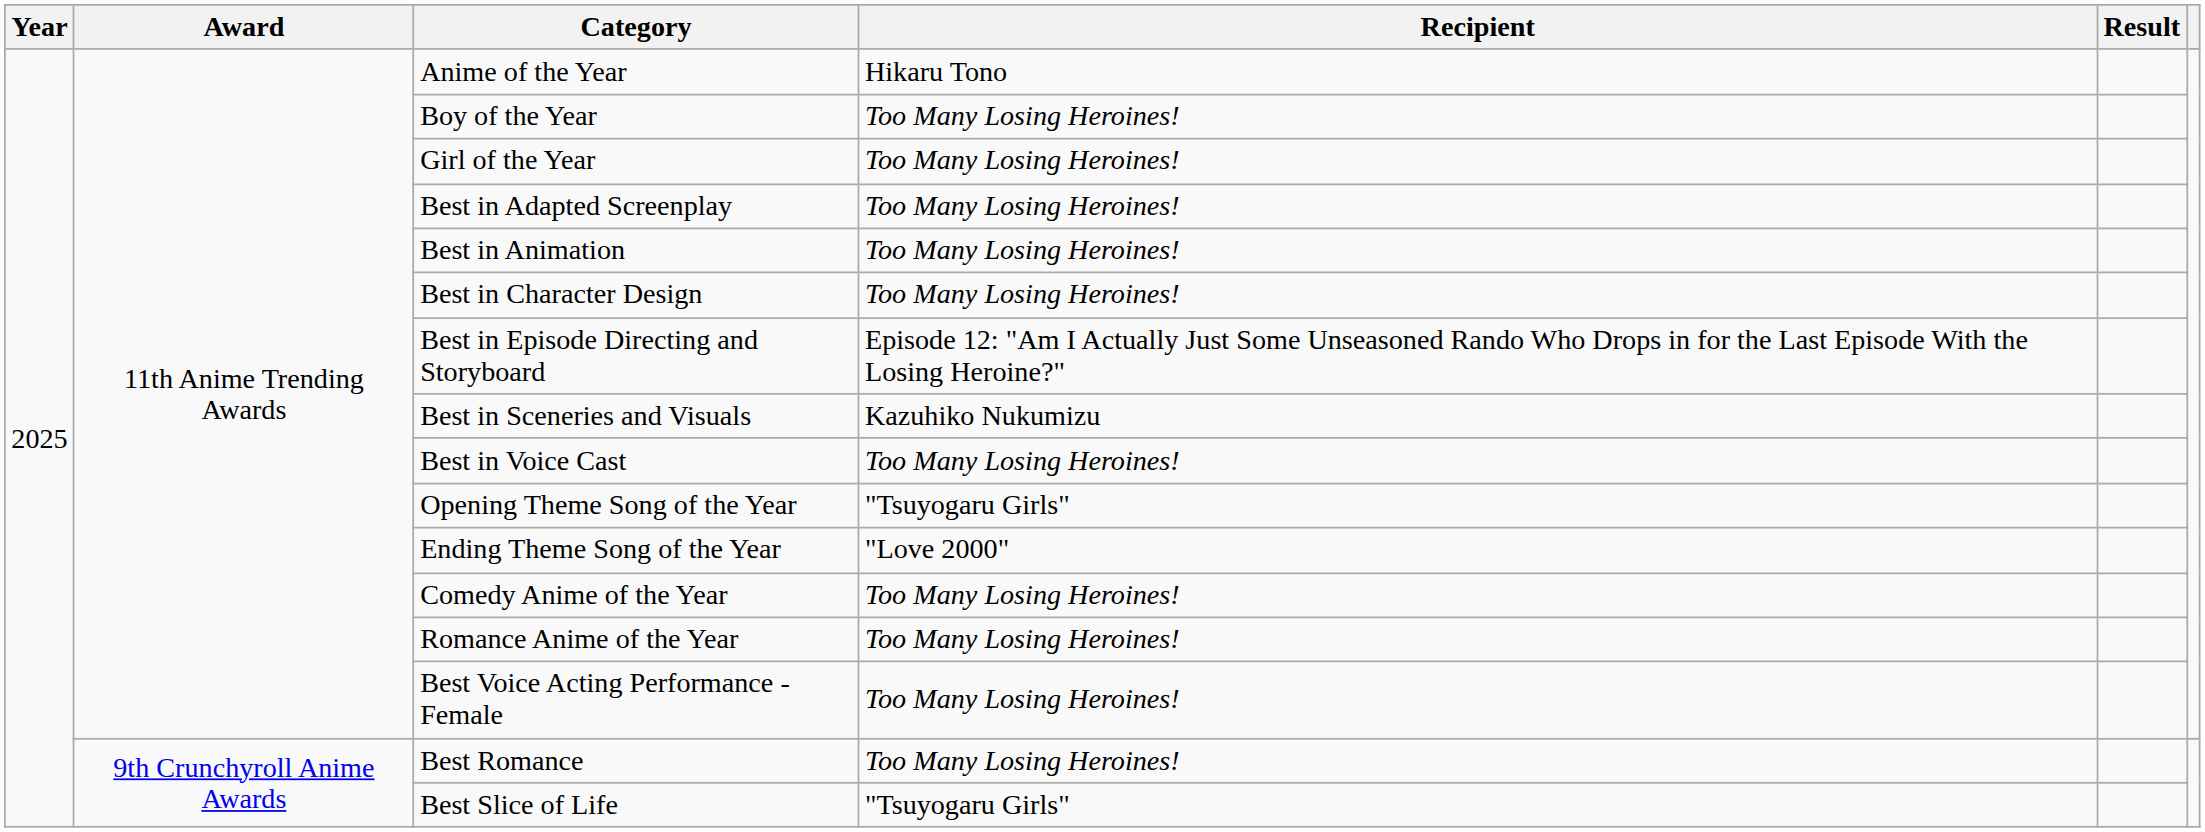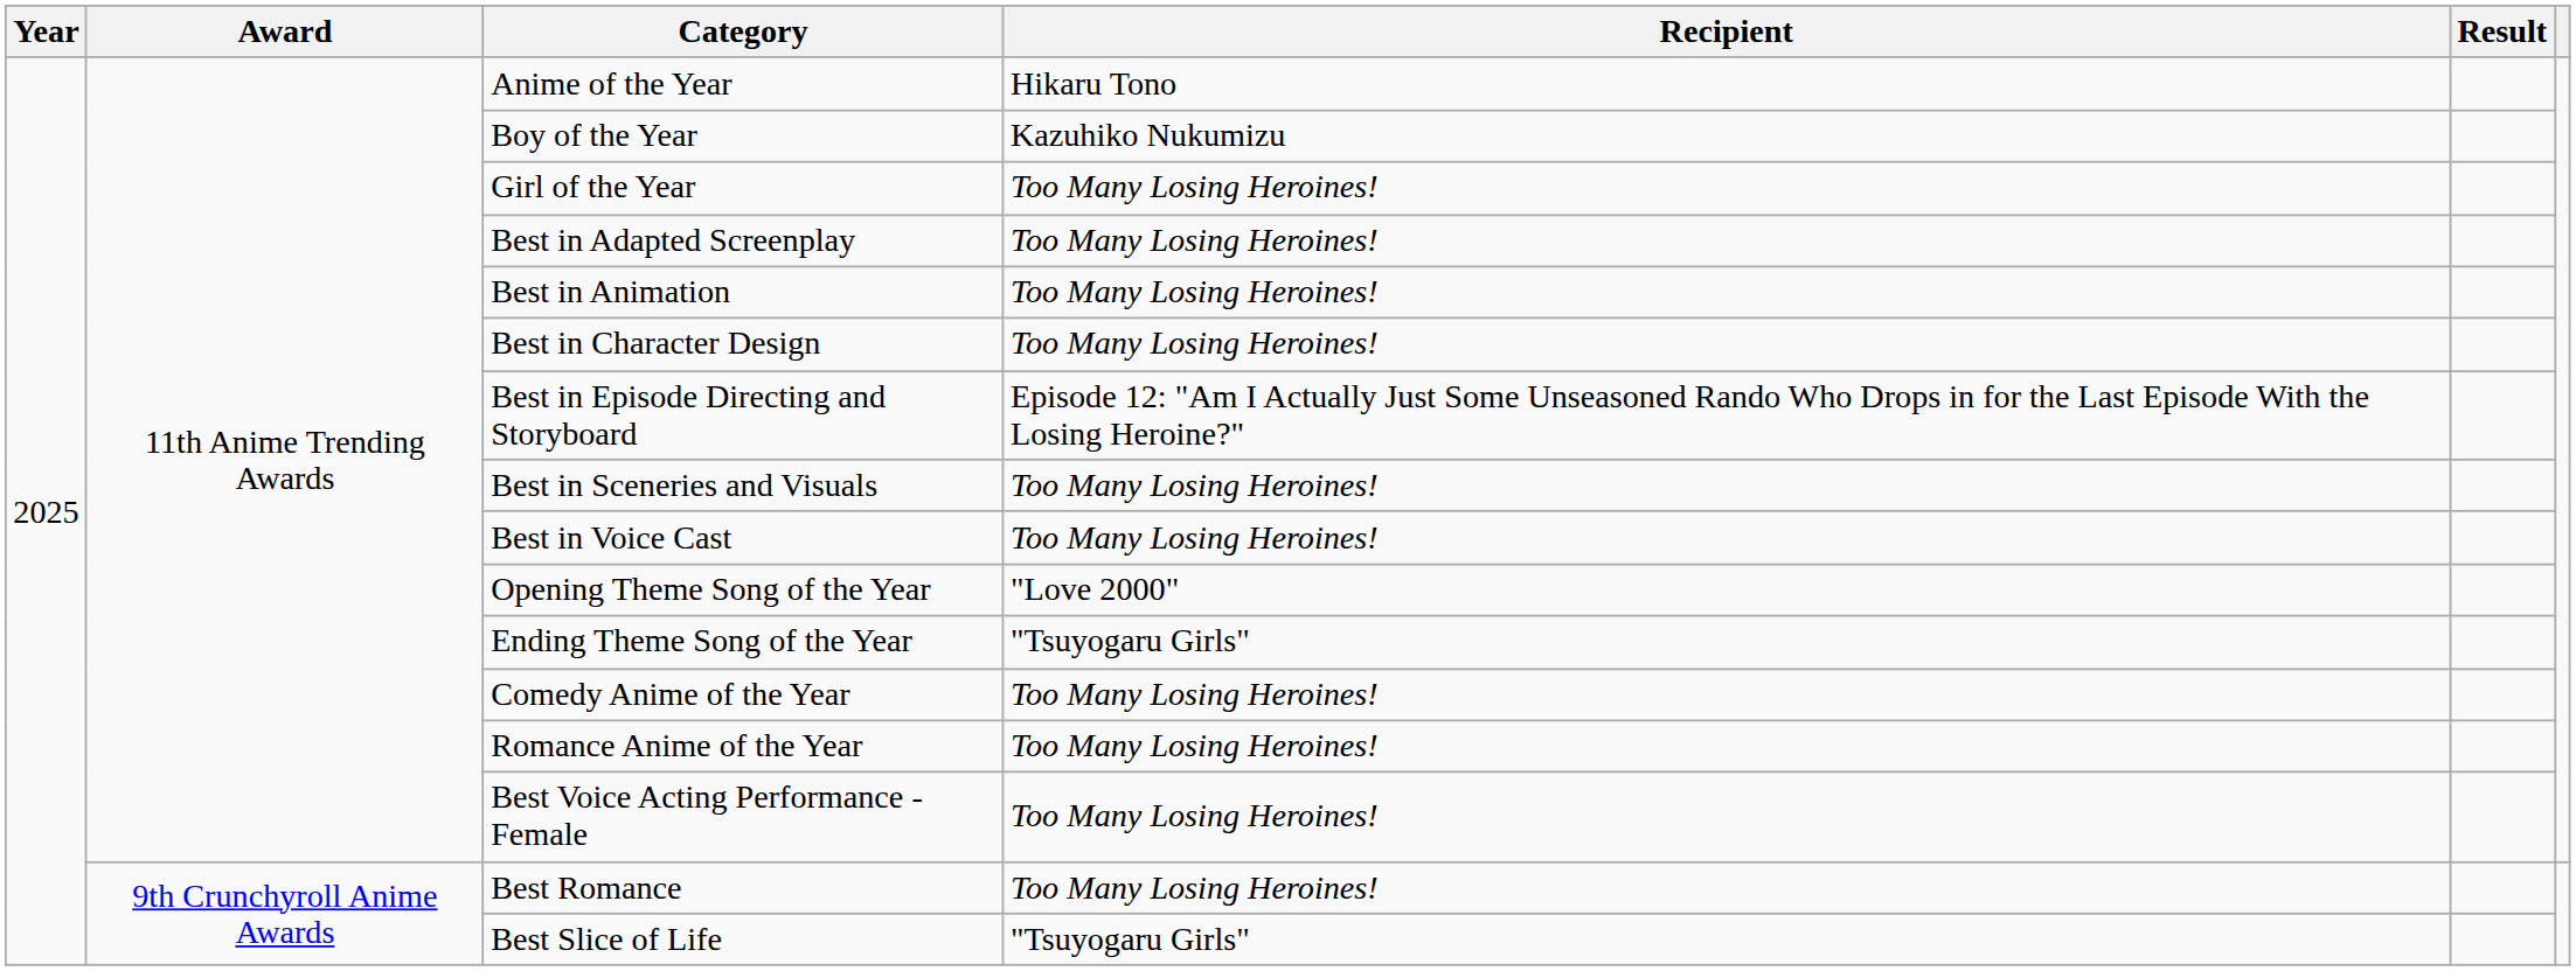Boy of the Year | Recipient: Too Many Losing Heroines! -> Kazuhiko Nukumizu
Best in Sceneries and Visuals | Recipient: Kazuhiko Nukumizu -> Too Many Losing Heroines!
Opening Theme Song of the Year | Recipient: "Tsuyogaru Girls" -> "Love 2000"
Ending Theme Song of the Year | Recipient: "Love 2000" -> "Tsuyogaru Girls"
